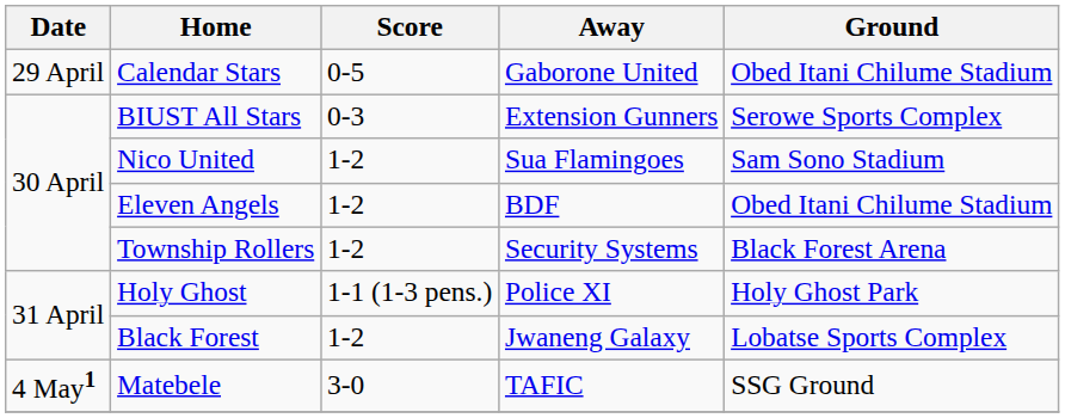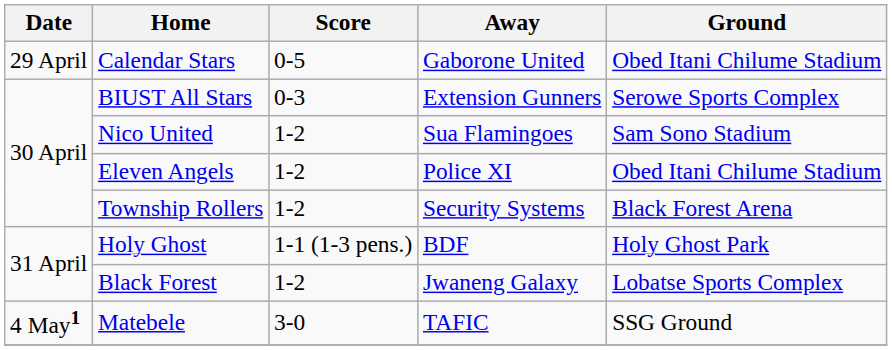Eleven Angels | Away: BDF -> Police XI
Holy Ghost | Away: Police XI -> BDF
